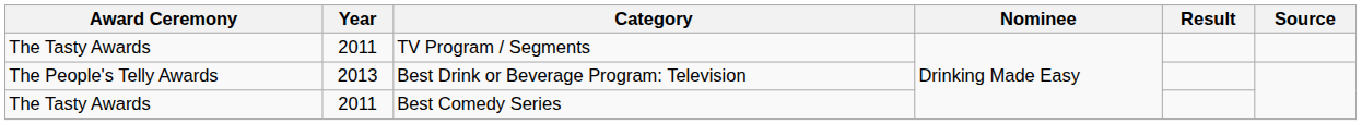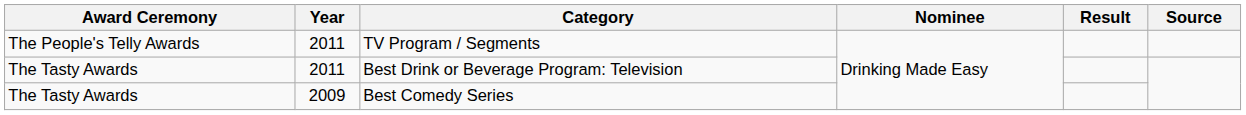TV Program / Segments | Award Ceremony: The Tasty Awards -> The People's Telly Awards
Best Drink or Beverage Program: Television | Award Ceremony: The People's Telly Awards -> The Tasty Awards
Best Drink or Beverage Program: Television | Year: 2013 -> 2011
Best Comedy Series | Year: 2011 -> 2009
